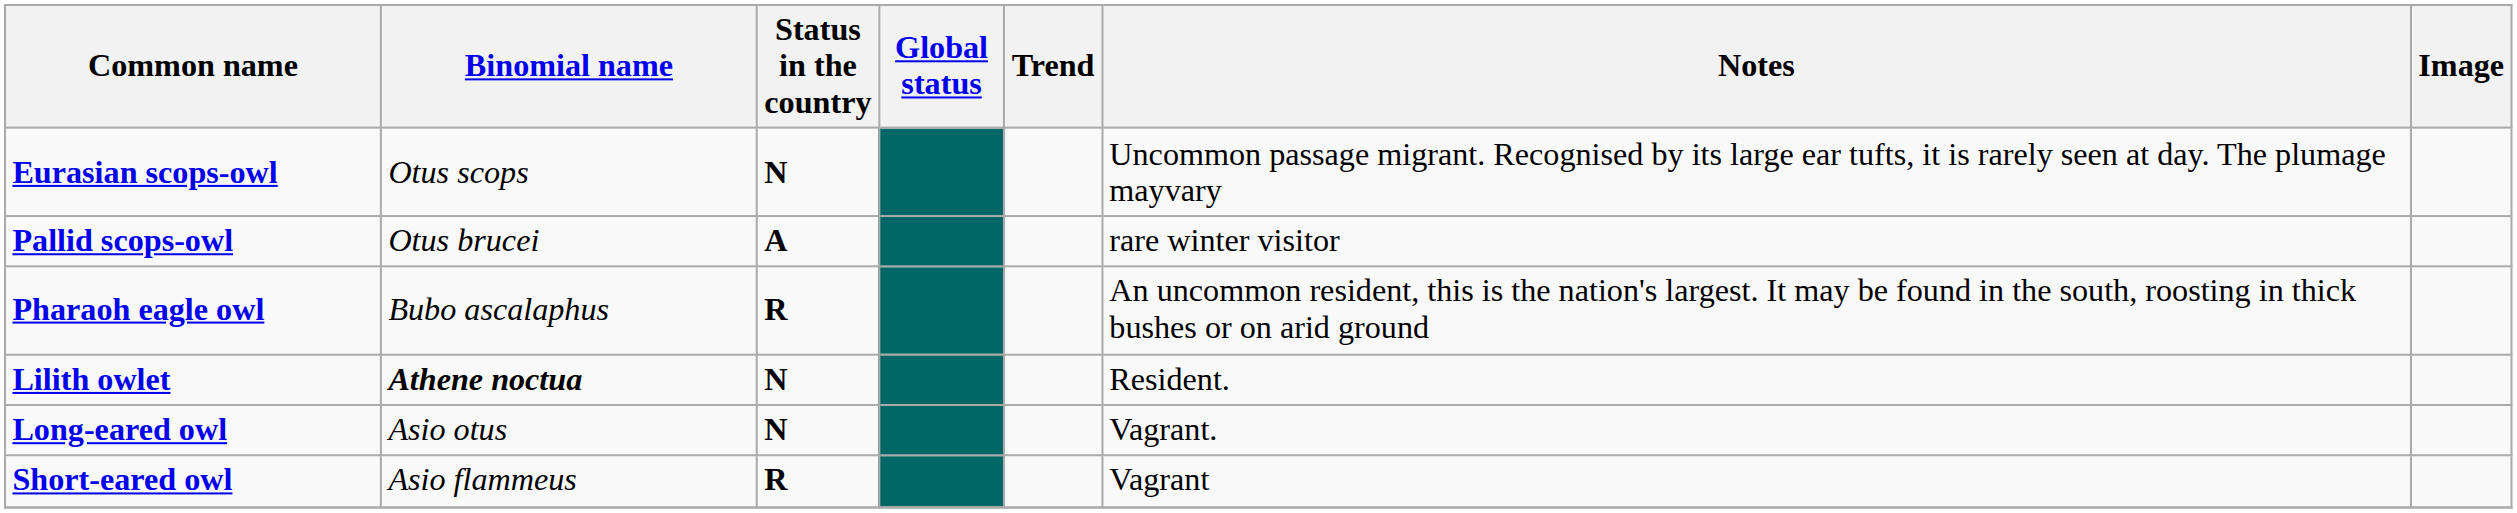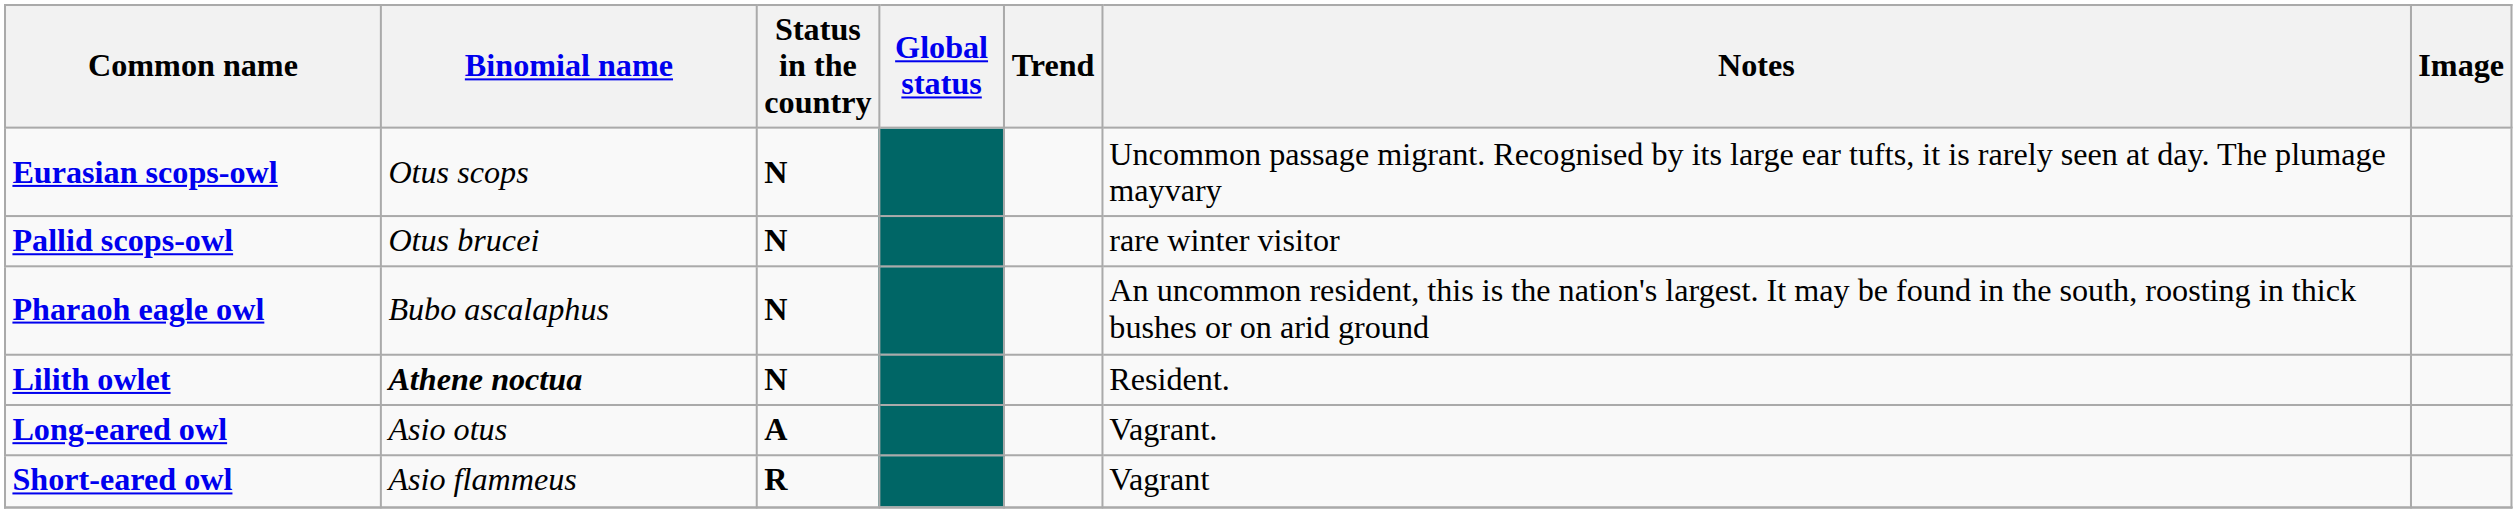Pallid scops-owl | Status in the country: A -> N
Pharaoh eagle owl | Status in the country: R -> N
Long-eared owl | Status in the country: N -> A
